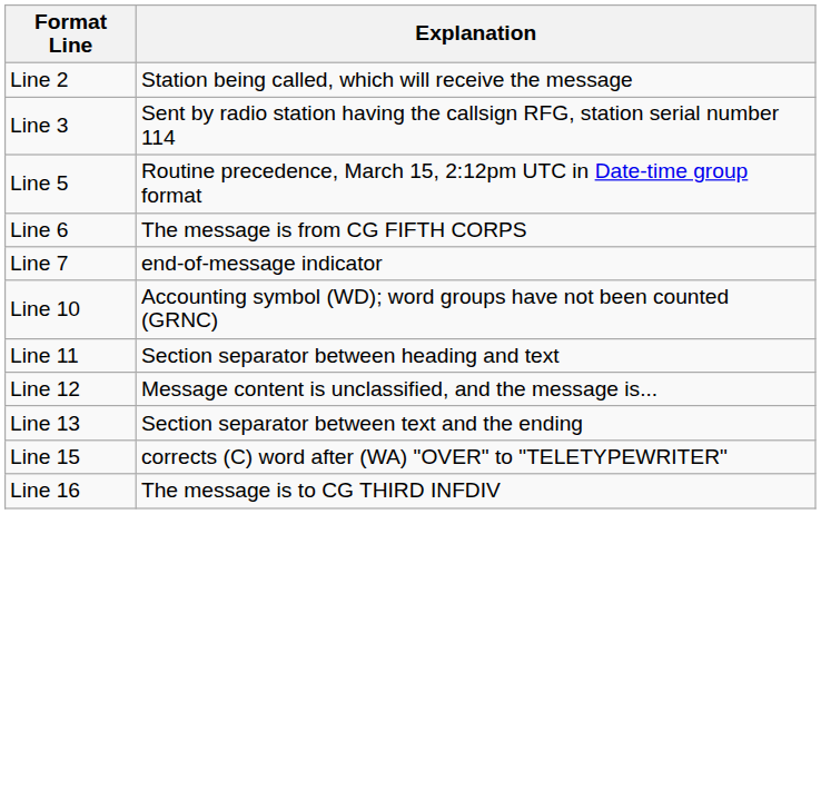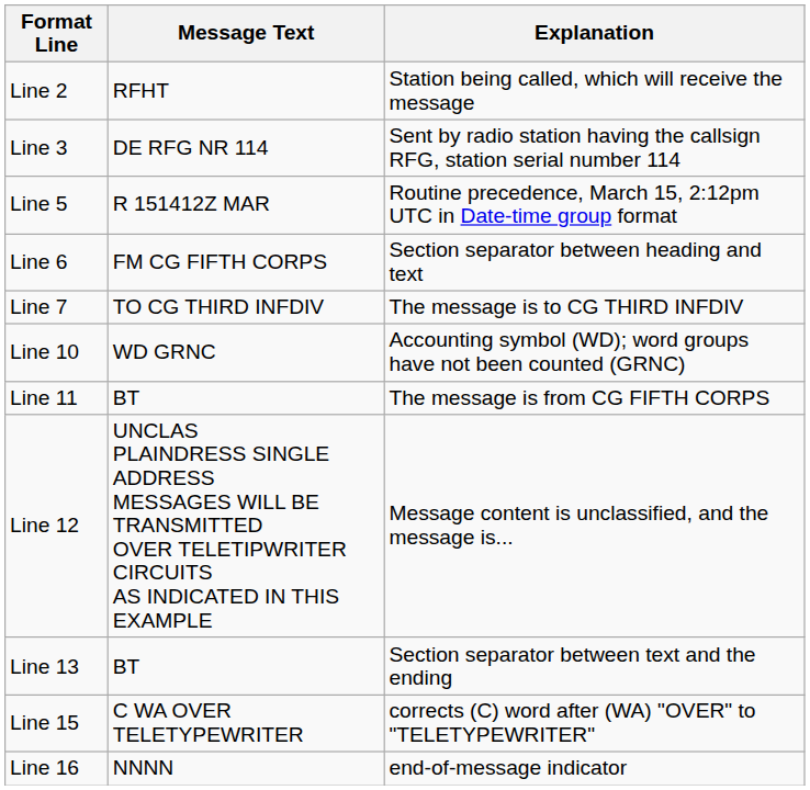+ column: Message Text | RFHT | DE RFG NR 114 | R 151412Z MAR | FM CG FIFTH CORPS | TO CG THIRD INFDIV | WD GRNC | BT | UNCLAS PLAINDRESS SINGLE ADDRESS MESSAGES WILL BE TRANSMITTED OVER TELETIPWRITER CIRCUITS AS INDICATED IN THIS EXAMPLE | BT | C WA OVER TELETYPEWRITER | NNNN
Line 6 | Explanation: The message is from CG FIFTH CORPS -> Section separator between heading and text
Line 7 | Explanation: end-of-message indicator -> The message is to CG THIRD INFDIV
Line 11 | Explanation: Section separator between heading and text -> The message is from CG FIFTH CORPS
Line 16 | Explanation: The message is to CG THIRD INFDIV -> end-of-message indicator
